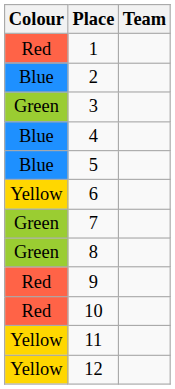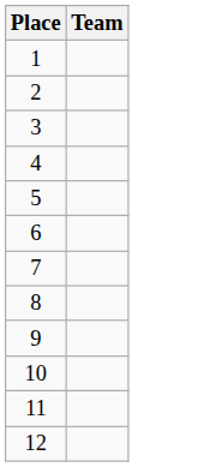- column: Colour | Red | Blue | Green | Blue | Blue | Yellow | Green | Green | Red | Red | Yellow | Yellow
